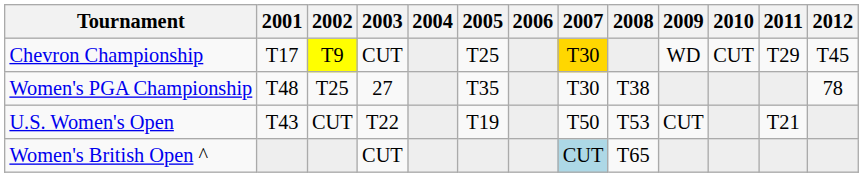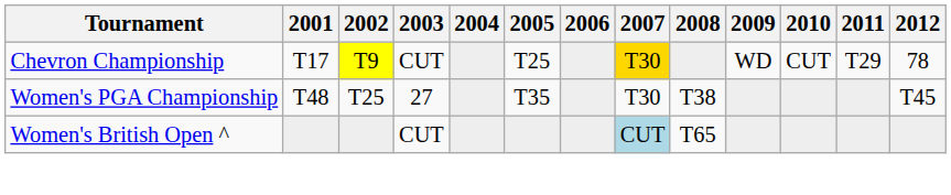Chevron Championship | 2012: T45 -> 78
Women's PGA Championship | 2012: 78 -> T45
- row: U.S. Women's Open | T43 | CUT | T22 | T19 | T50 | T53 | CUT | T21
